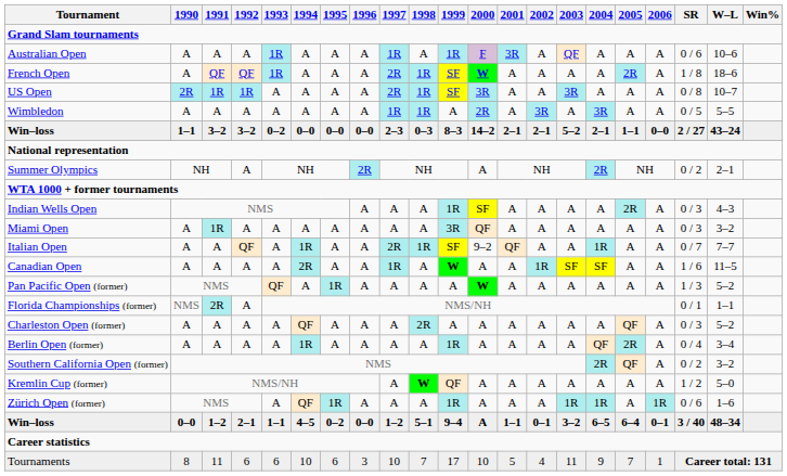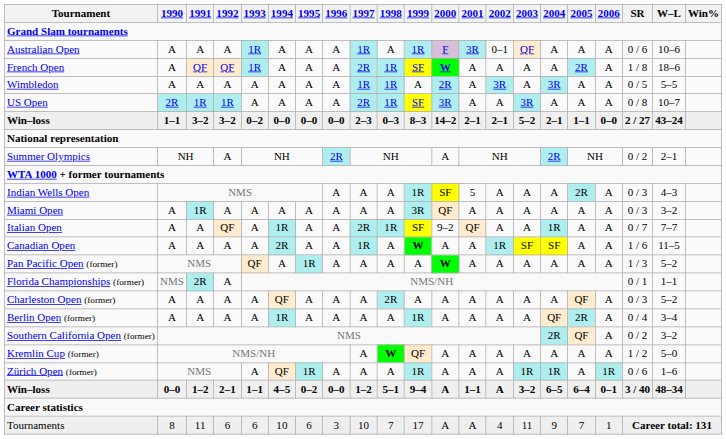Australian Open | 2002: A -> 0–1
rows swapped: Wimbledon <-> US Open
Indian Wells Open | 2001: A -> 5
Win–loss / 1–2 | 2002: 0–1 -> A
Tournaments | 2000: 10 -> A
Tournaments | 2001: 5 -> A
